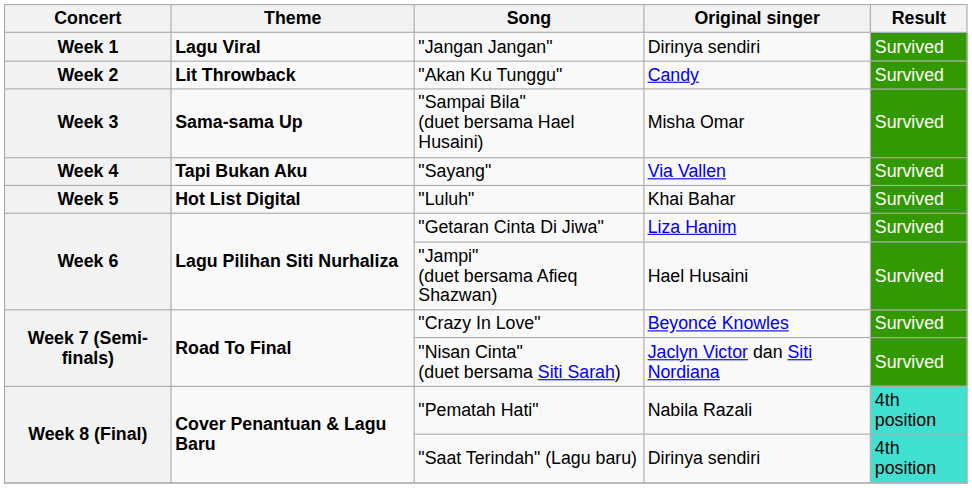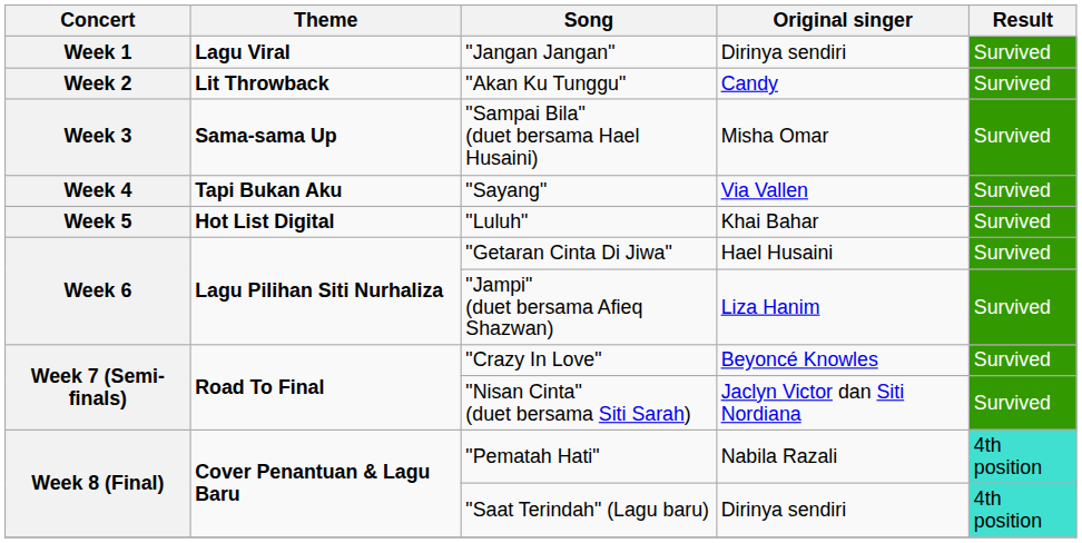"Getaran Cinta Di Jiwa" | Original singer: Liza Hanim -> Hael Husaini
"Jampi" (duet bersama Afieq Shazwan) | Original singer: Hael Husaini -> Liza Hanim
